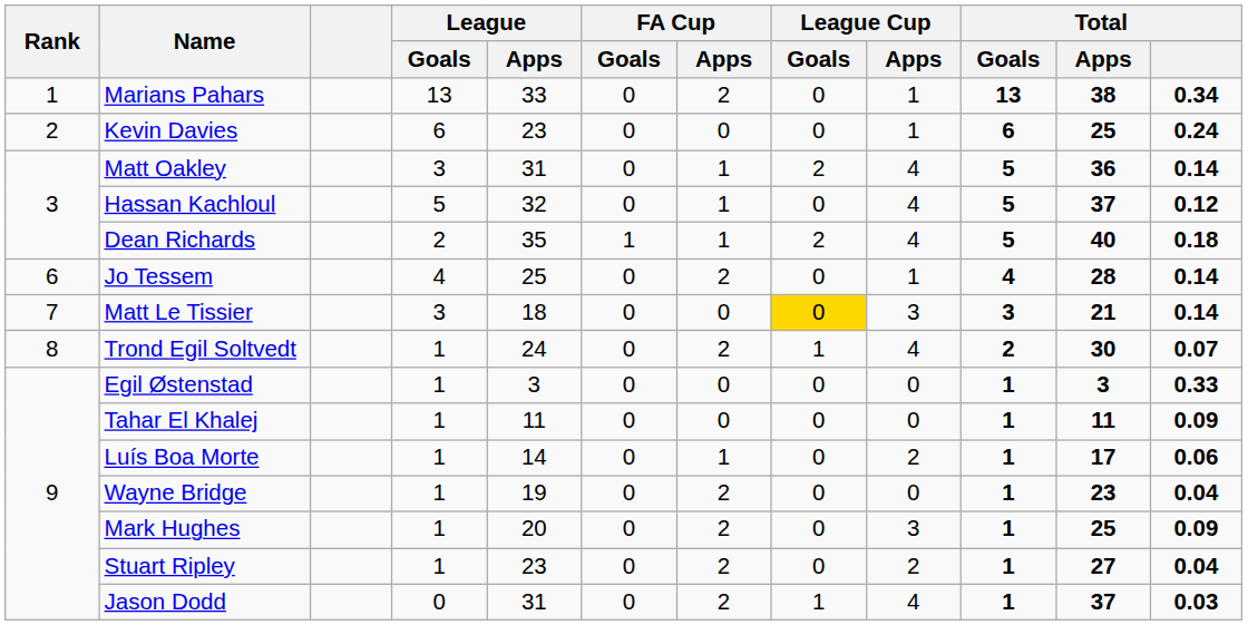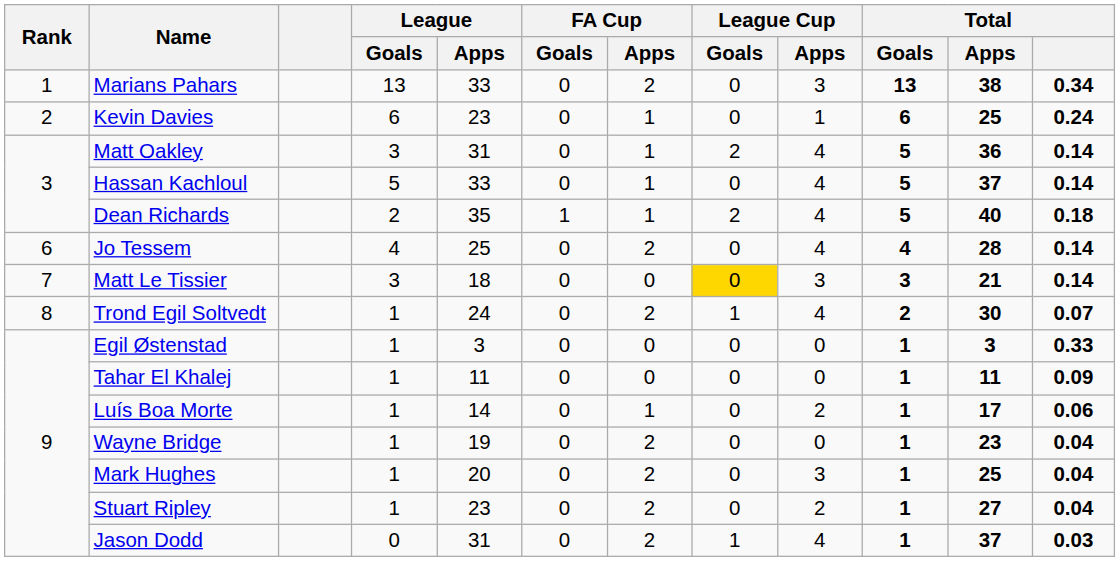Marians Pahars | League Cup / Apps: 1 -> 3
Kevin Davies | FA Cup / Apps: 0 -> 1
Hassan Kachloul | League / Apps: 32 -> 33
Hassan Kachloul | Total: 0.12 -> 0.14
Jo Tessem | League Cup / Apps: 1 -> 4
Mark Hughes | Total: 0.09 -> 0.04
